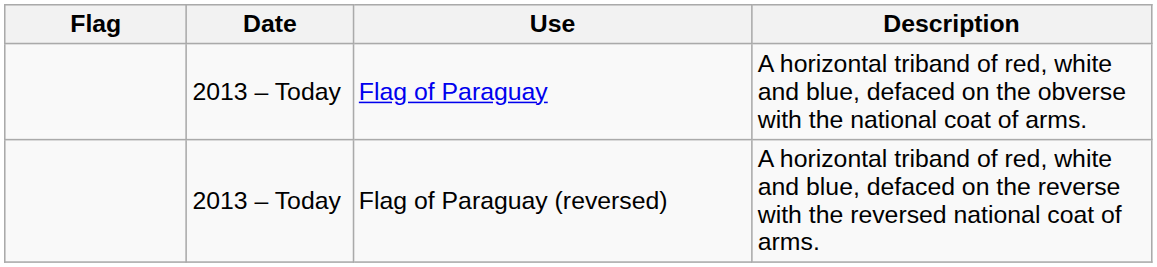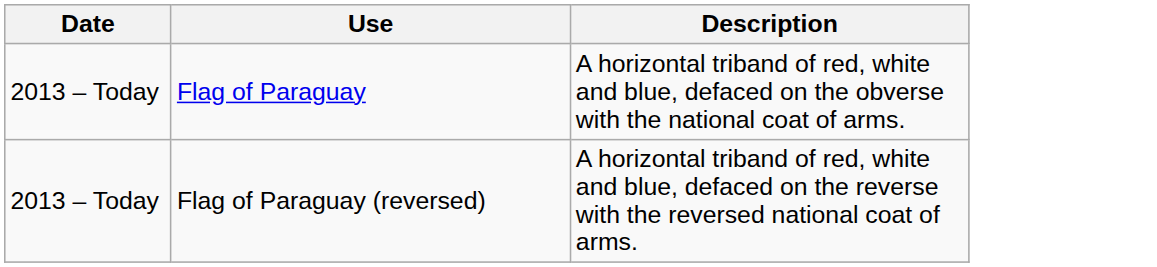- column: Flag
